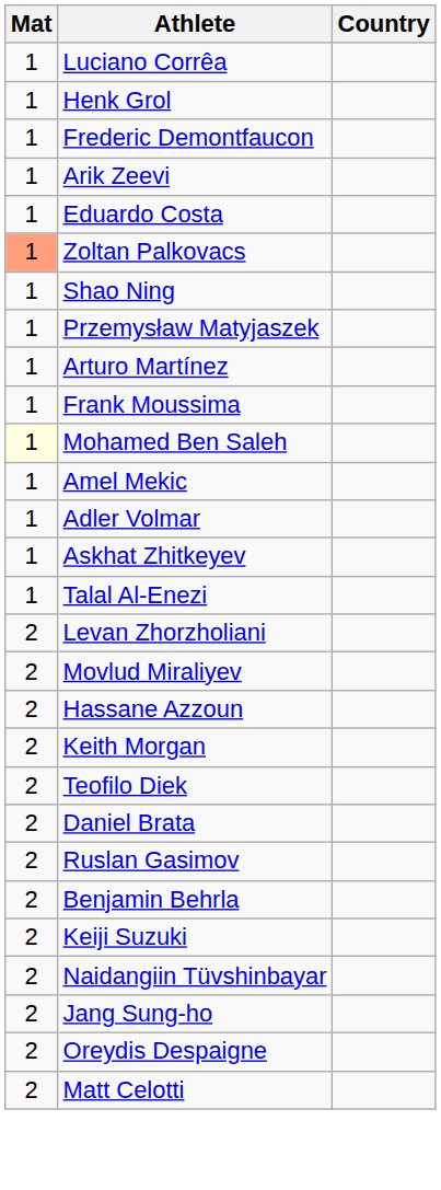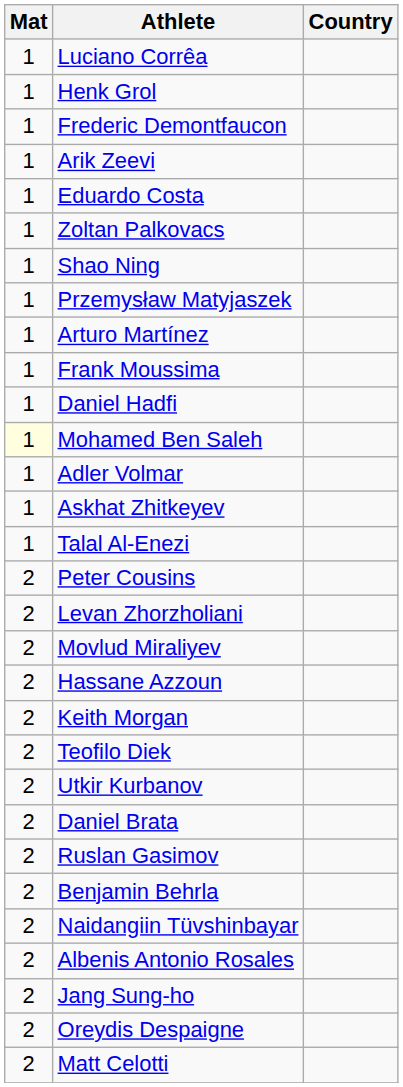Zoltan Palkovacs | Mat: lightsalmon background -> no background
+ row: 1 | Daniel Hadfi
- row: 1 | Amel Mekic
+ row: 2 | Peter Cousins
+ row: 2 | Utkir Kurbanov
- row: 2 | Keiji Suzuki
+ row: 2 | Albenis Antonio Rosales
